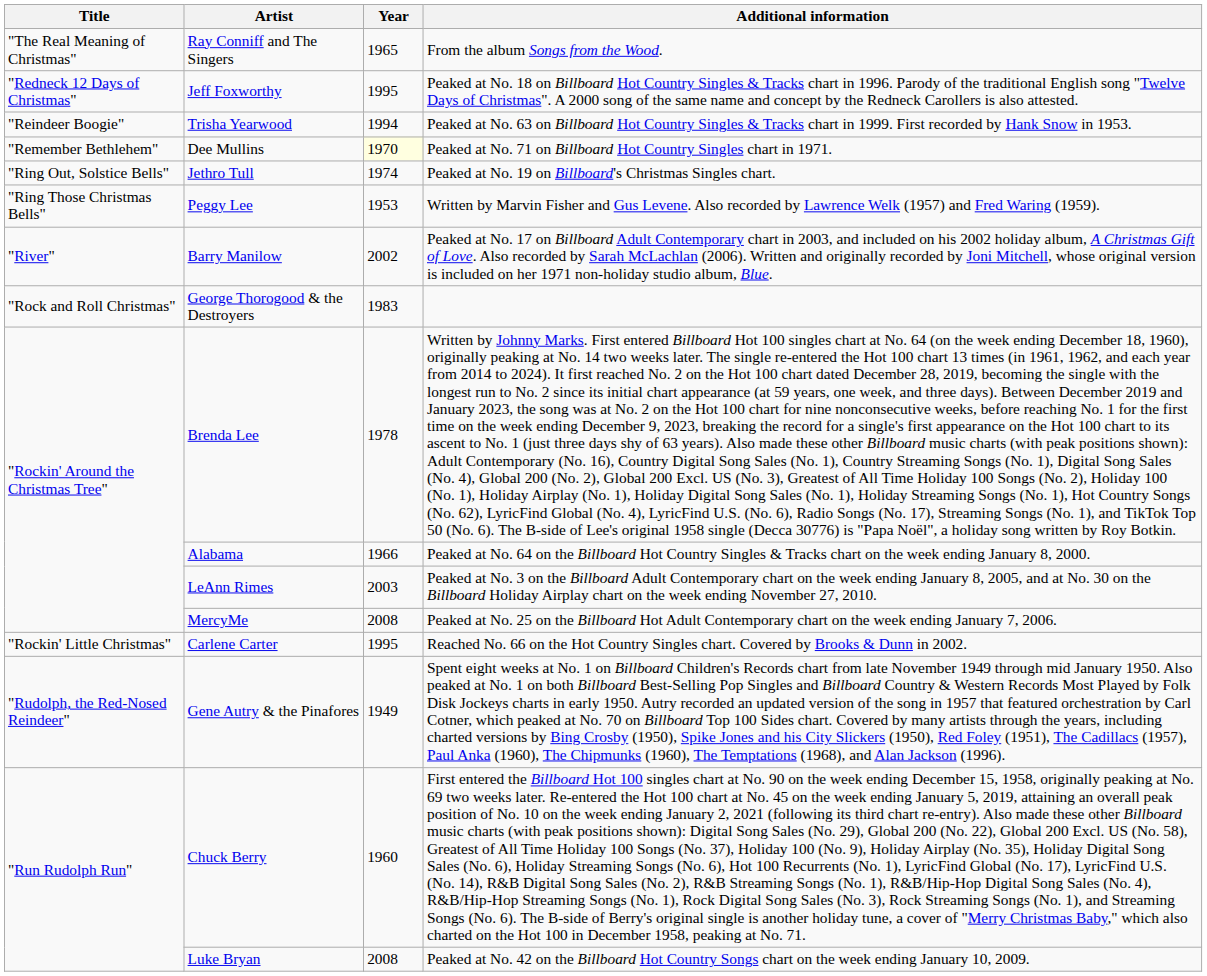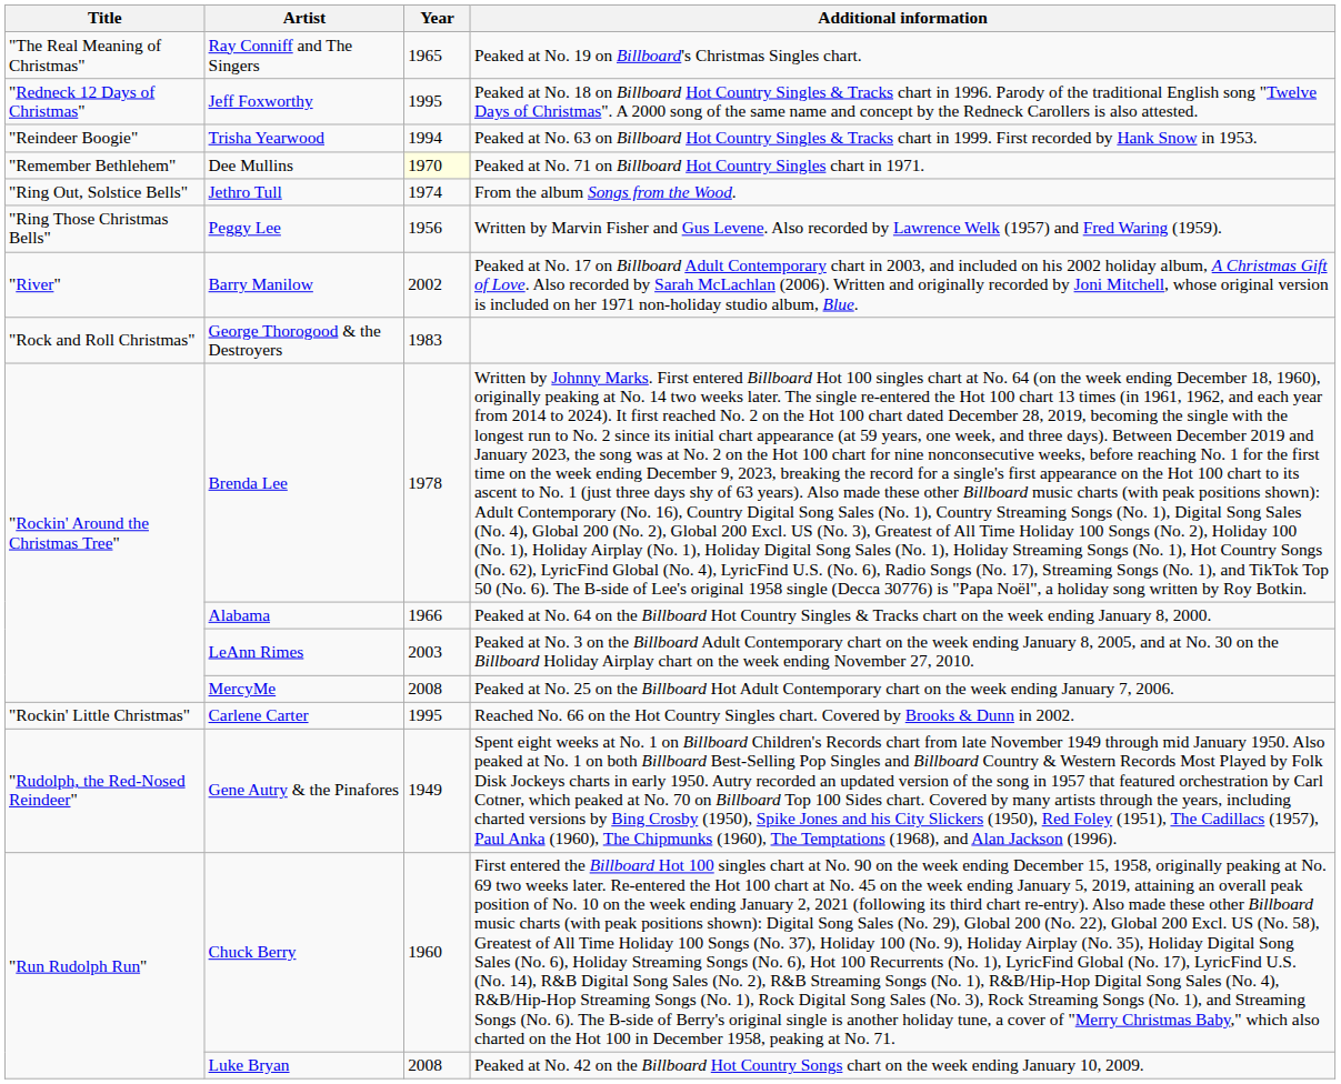Ray Conniff and The Singers | Additional information: From the album Songs from the Wood. -> Peaked at No. 19 on Billboard's Christmas Singles chart.
Jethro Tull | Additional information: Peaked at No. 19 on Billboard's Christmas Singles chart. -> From the album Songs from the Wood.
Peggy Lee | Year: 1953 -> 1956
